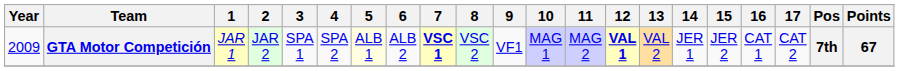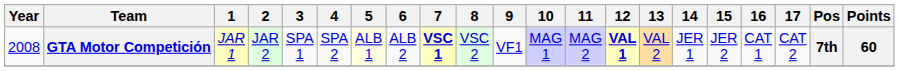GTA Motor Competición | Year: 2009 -> 2008
GTA Motor Competición | Points: 67 -> 60
